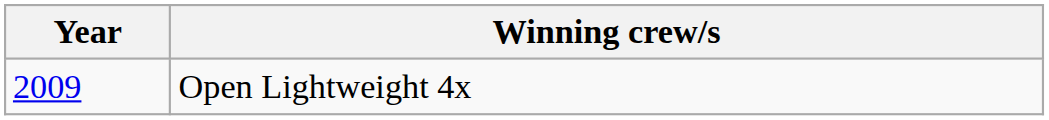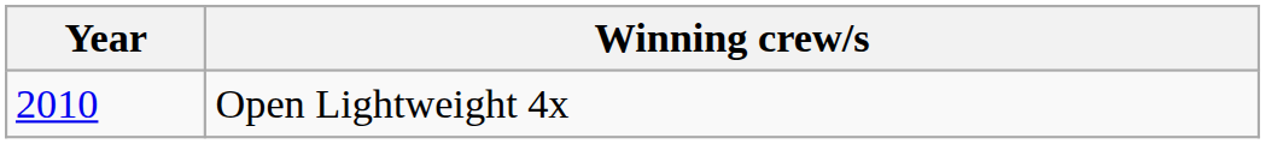Open Lightweight 4x | Year: 2009 -> 2010
